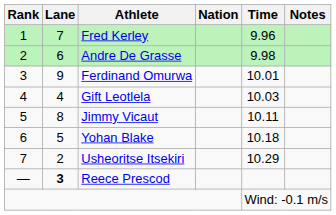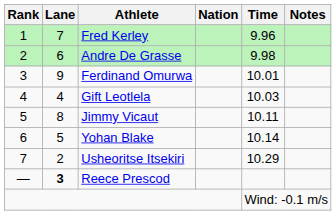Yohan Blake | Time: 10.18 -> 10.14
